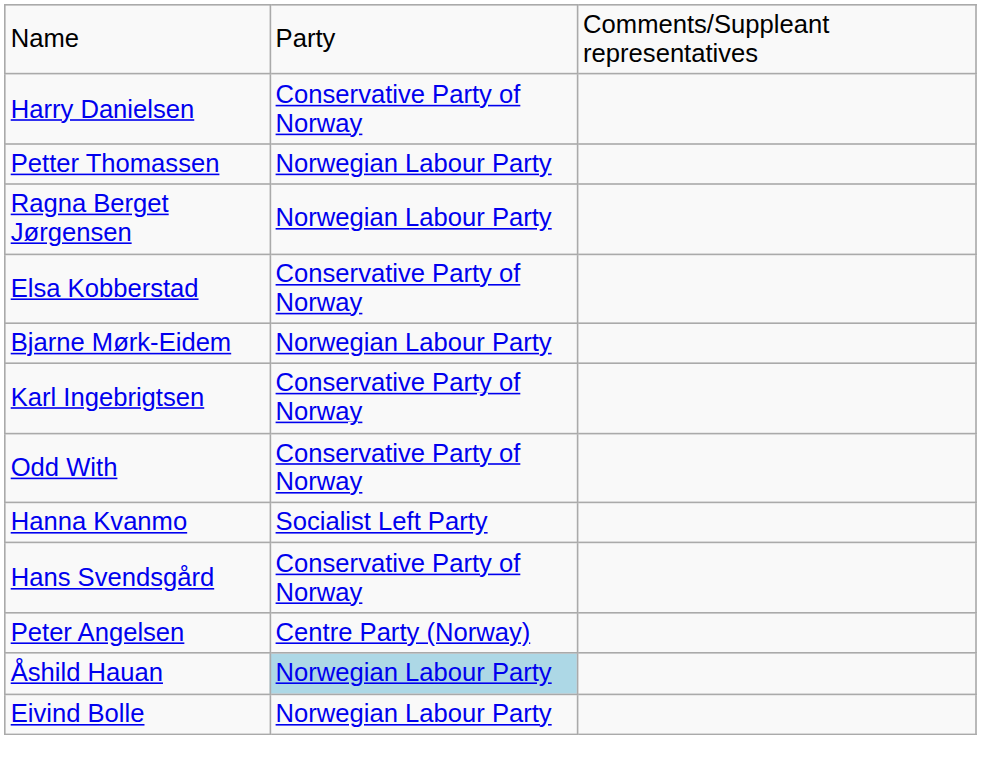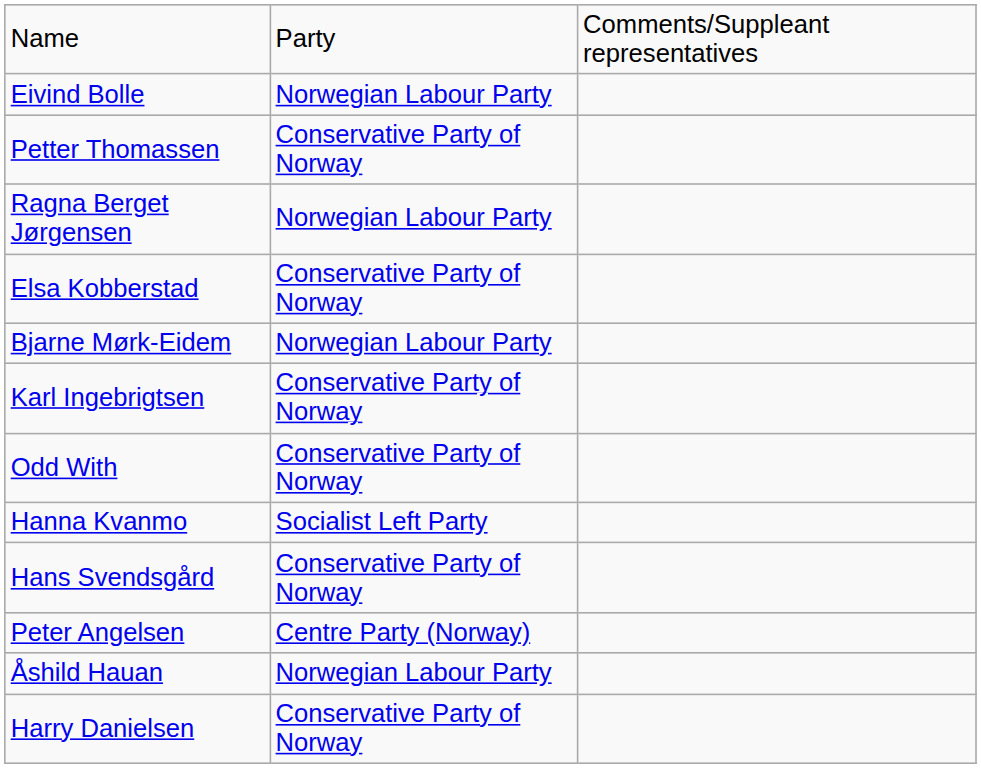rows swapped: Eivind Bolle <-> Harry Danielsen
Petter Thomassen | column 2: Norwegian Labour Party -> Conservative Party of Norway
Åshild Hauan | column 2: lightblue background -> no background
